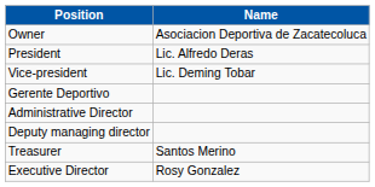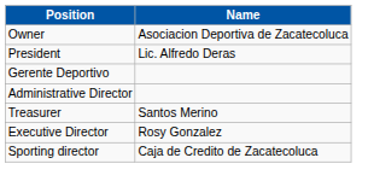- row: Vice-president | Lic. Deming Tobar
- row: Deputy managing director
+ row: Sporting director | Caja de Credito de Zacatecoluca
